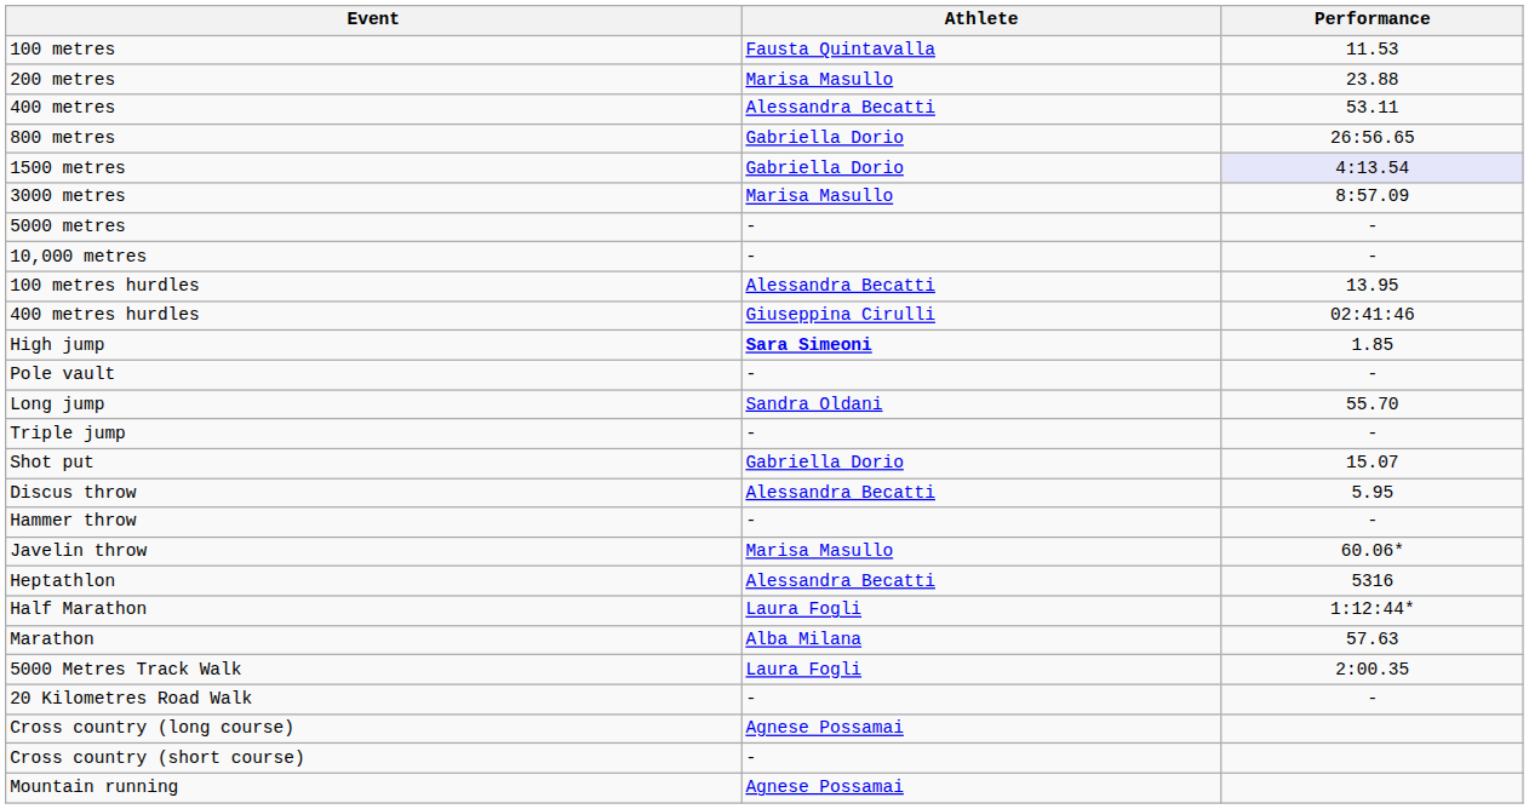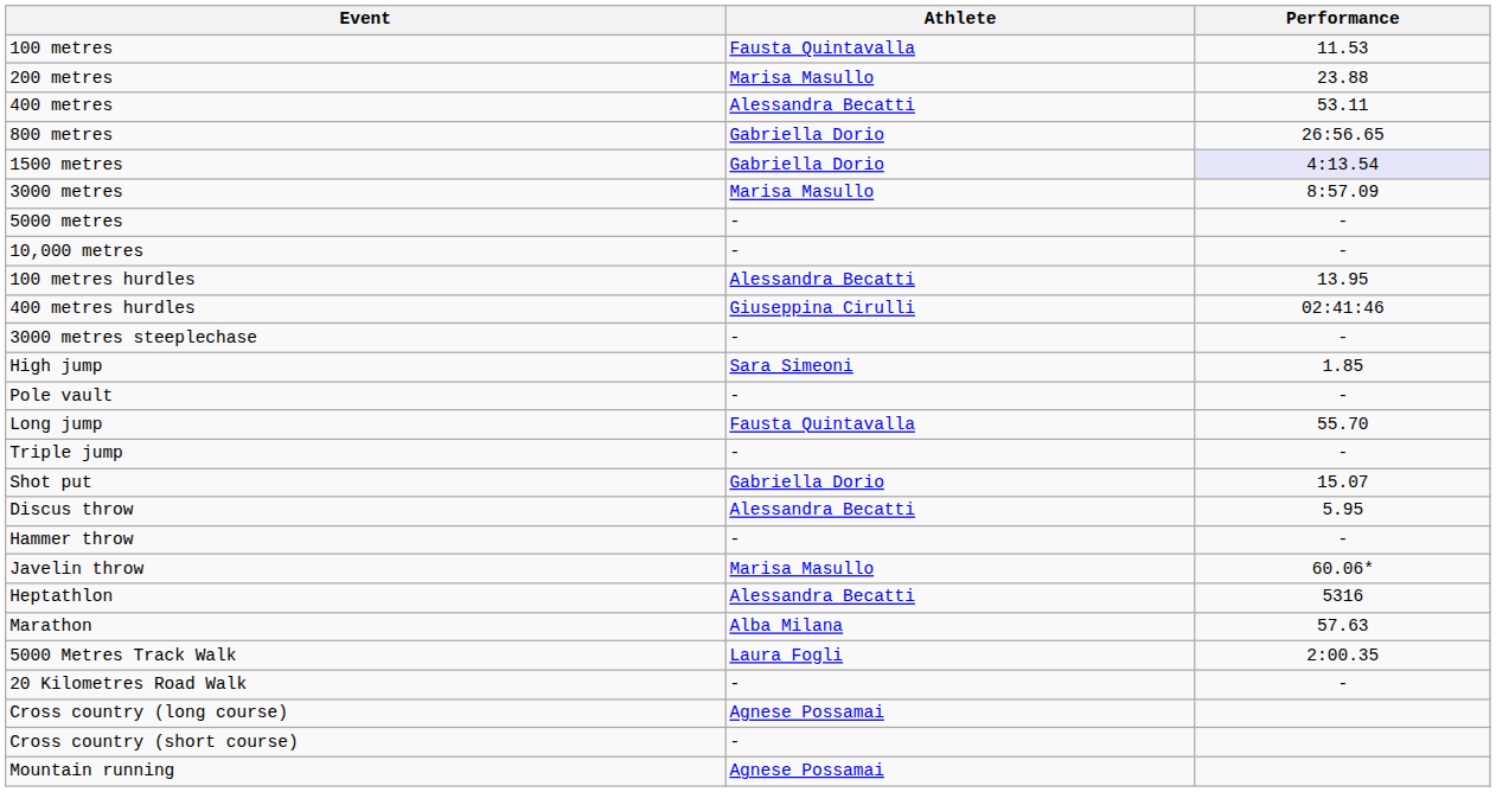+ row: 3000 metres steeplechase | - | -
High jump | Athlete: bold -> normal
Long jump | Athlete: Sandra Oldani -> Fausta Quintavalla
- row: Half Marathon | Laura Fogli | 1:12:44*
